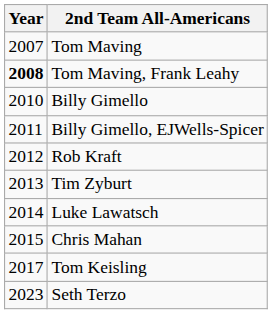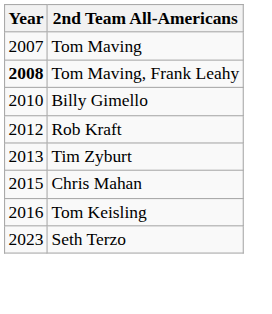- row: 2011 | Billy Gimello, EJWells-Spicer
- row: 2014 | Luke Lawatsch
Tom Keisling | Year: 2017 -> 2016
